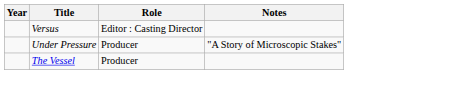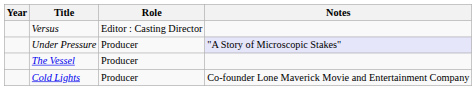Under Pressure | Notes: no background -> lavender background
+ row: Cold Lights | Producer | Co-founder Lone Maverick Movie and Entertainment Company
